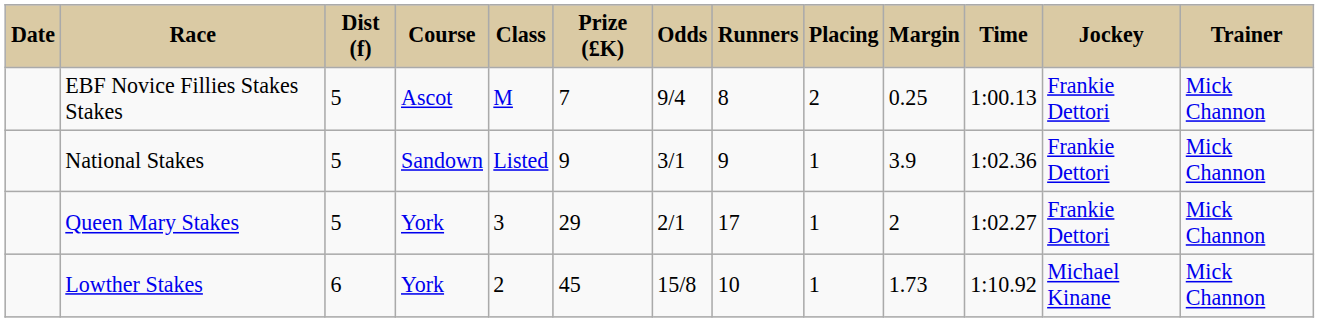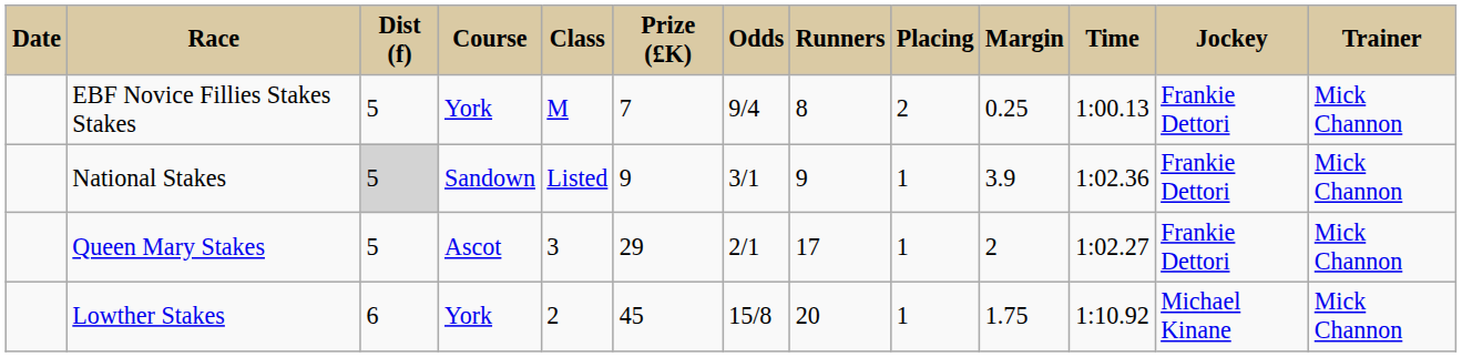EBF Novice Fillies Stakes Stakes | Course: Ascot -> York
National Stakes | Dist (f): no background -> lightgrey background
Queen Mary Stakes | Course: York -> Ascot
Lowther Stakes | Runners: 10 -> 20
Lowther Stakes | Margin: 1.73 -> 1.75
